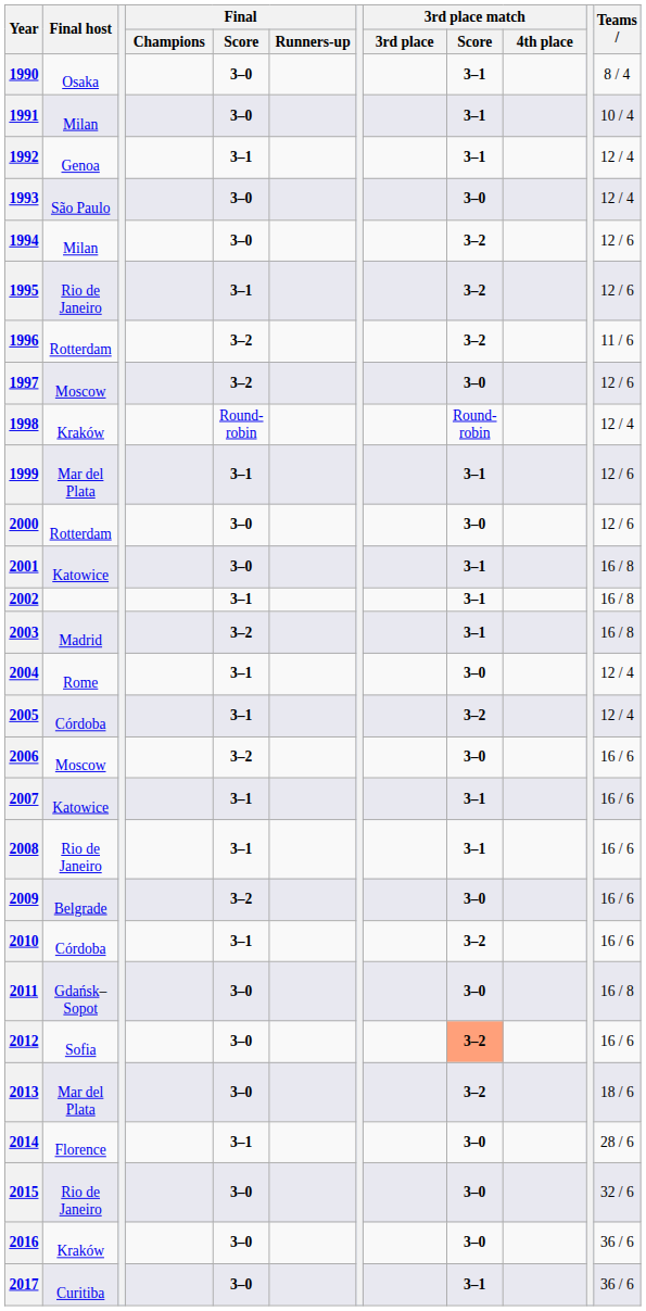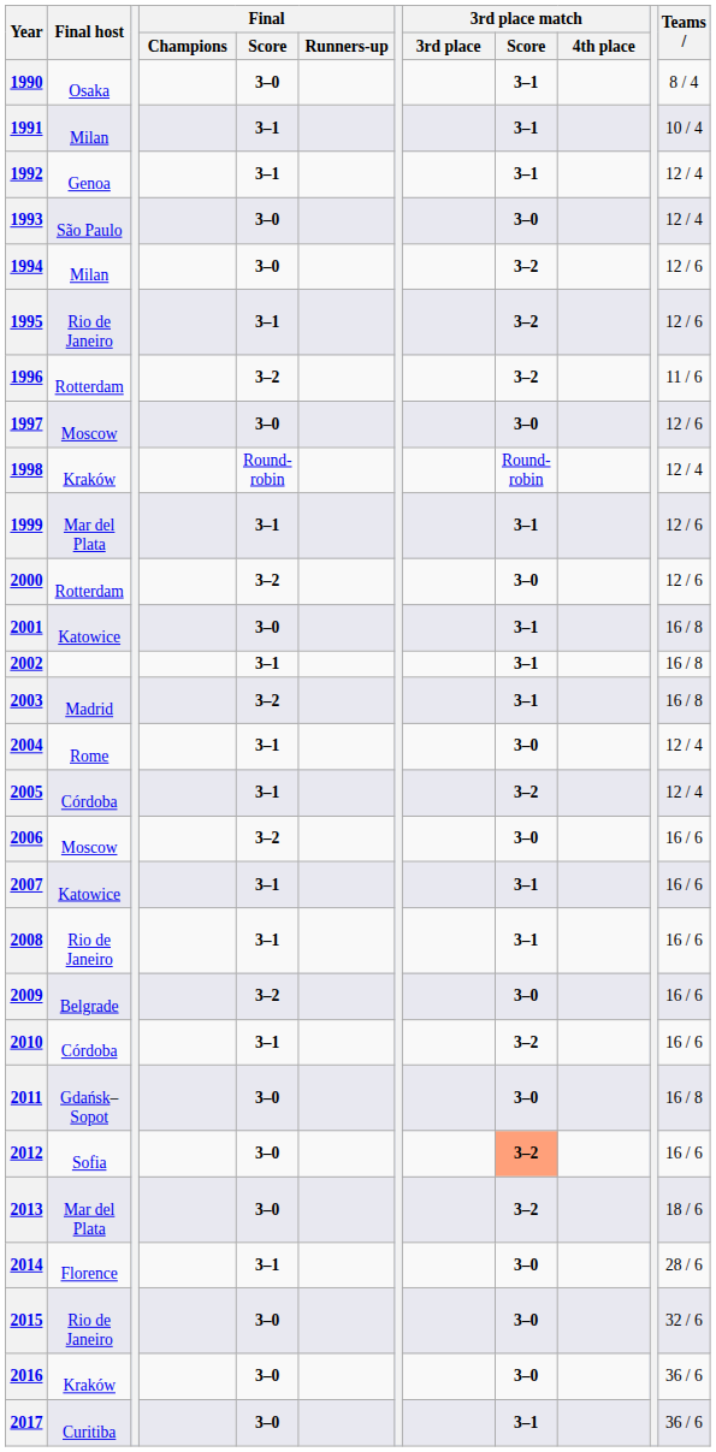1991 | Final / Score: 3–0 -> 3–1
1997 | Final / Score: 3–2 -> 3–0
2000 | Final / Score: 3–0 -> 3–2
